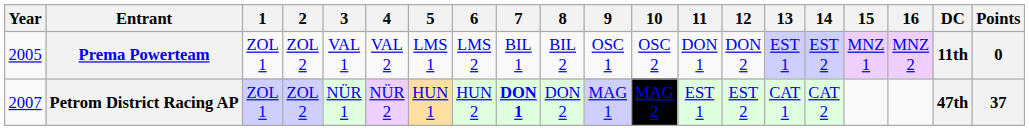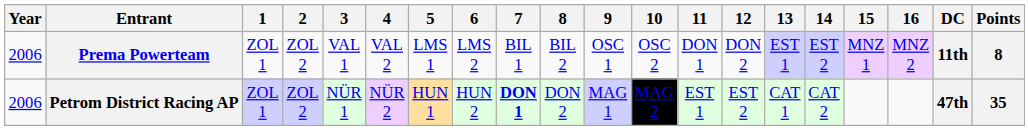Prema Powerteam | Year: 2005 -> 2006
Prema Powerteam | Points: 0 -> 8
Petrom District Racing AP | Year: 2007 -> 2006
Petrom District Racing AP | Points: 37 -> 35
